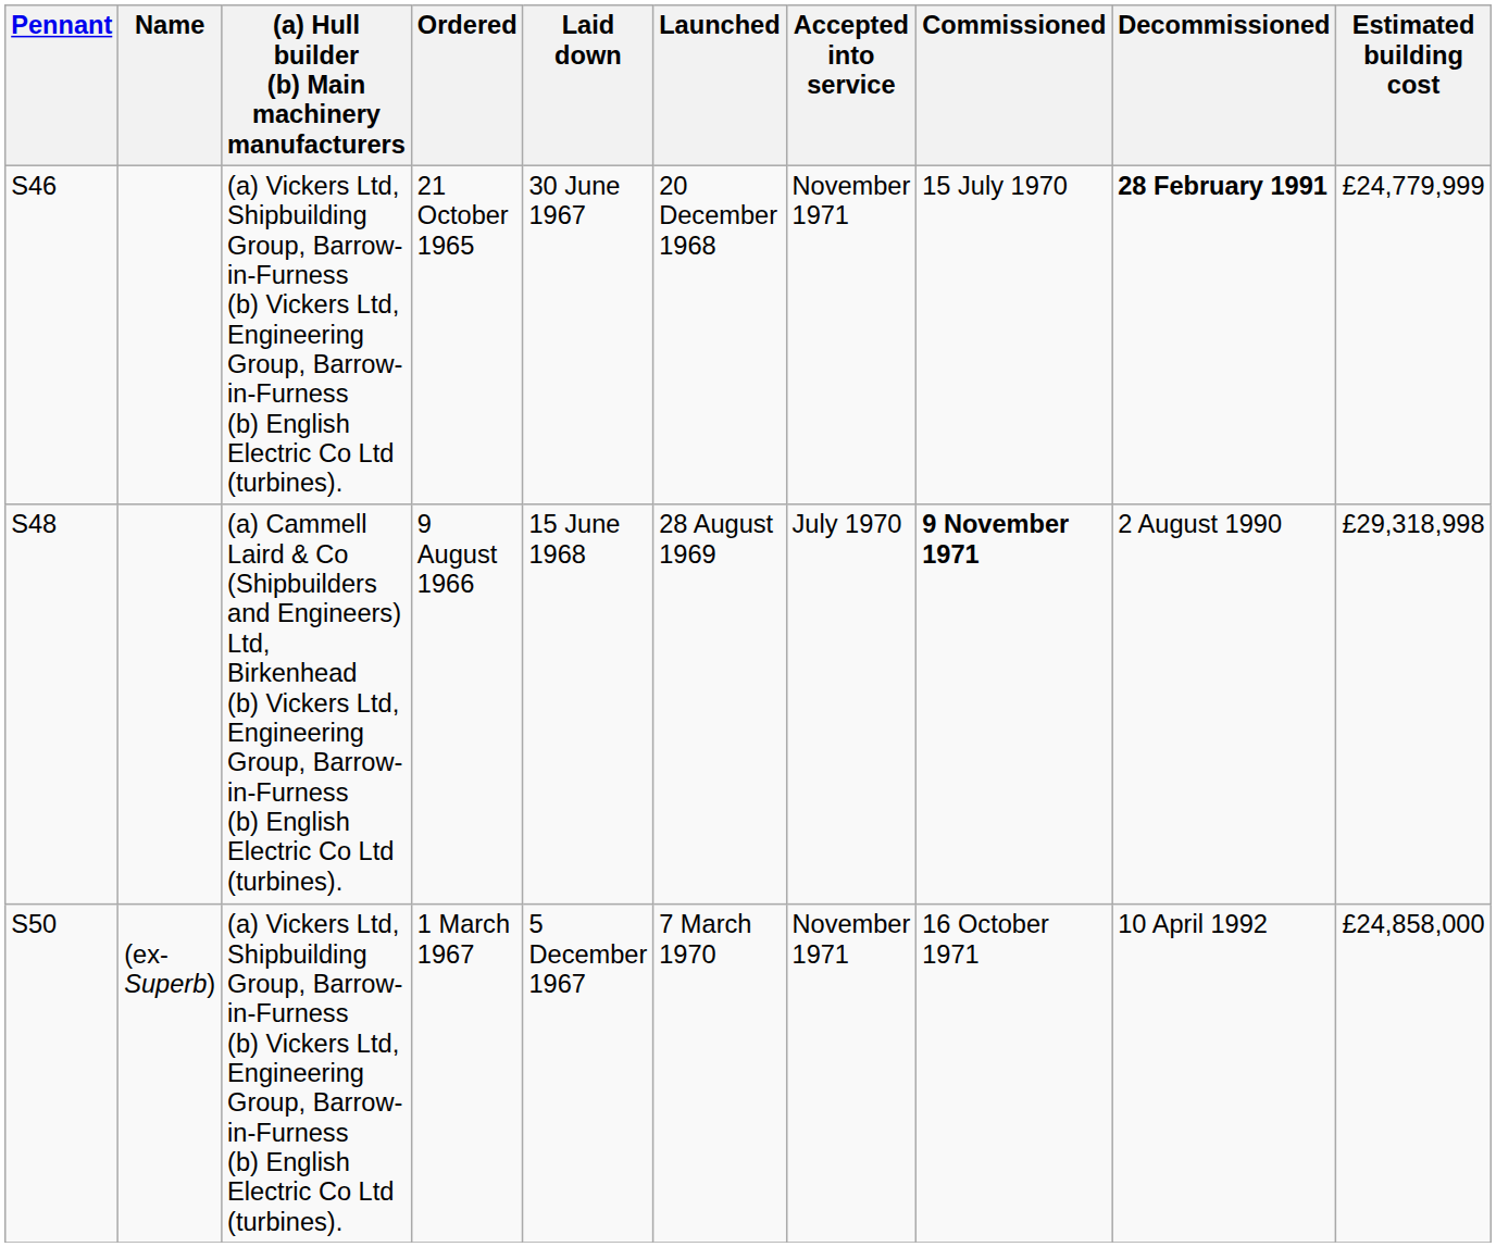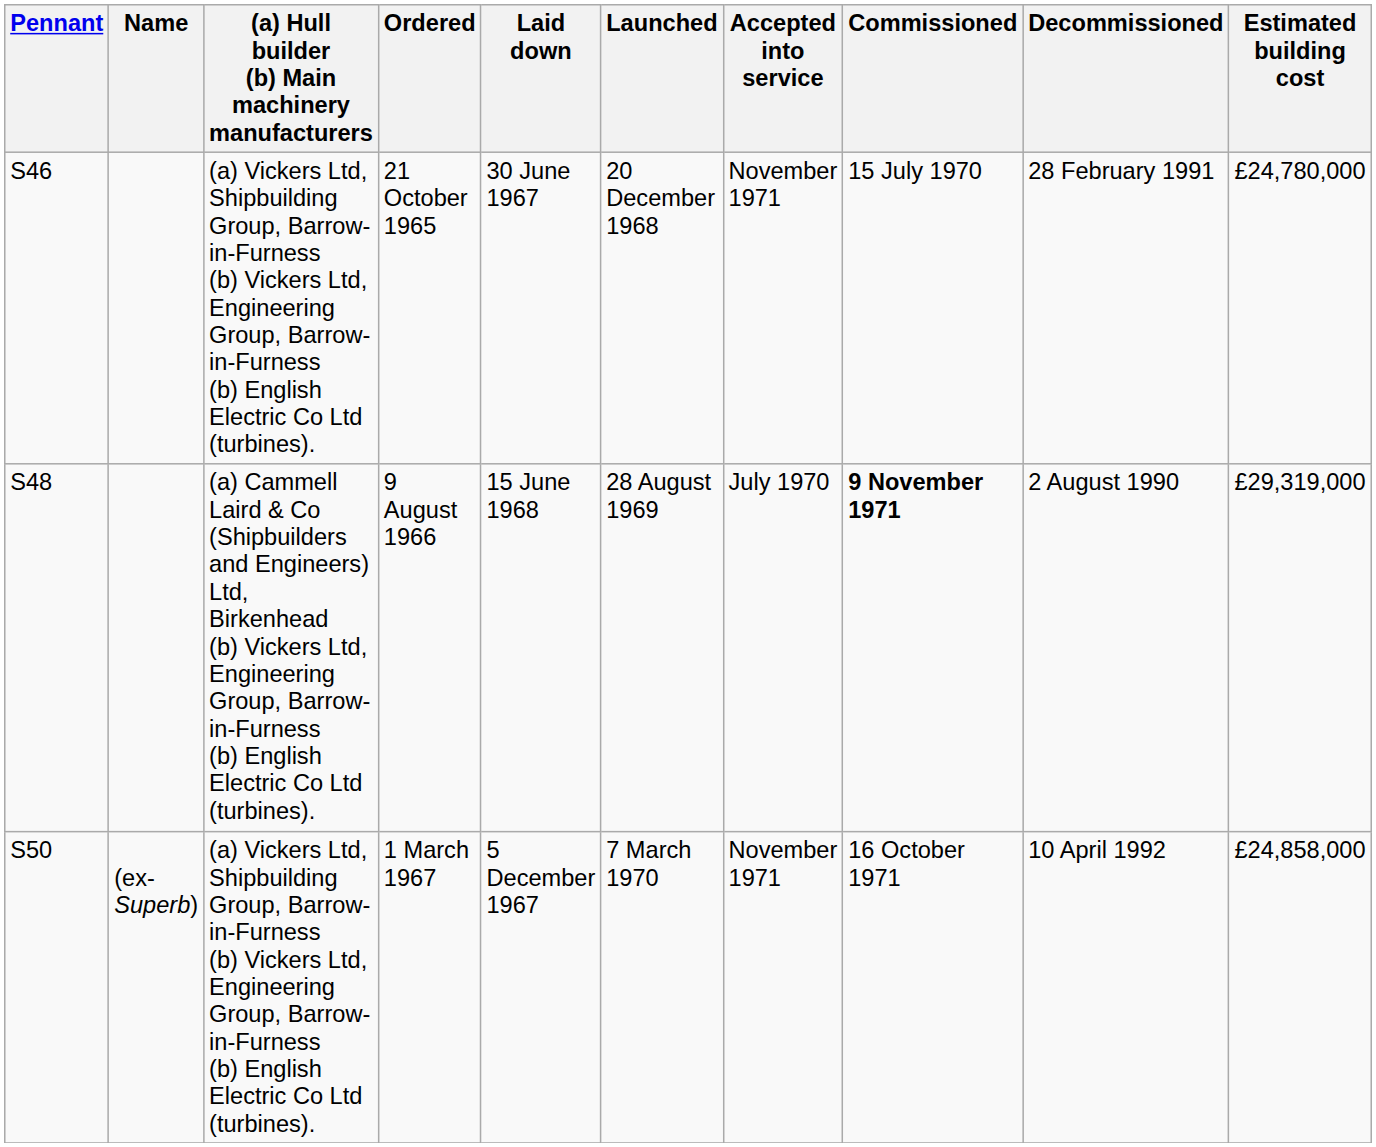21 October 1965 | Decommissioned: bold -> normal
21 October 1965 | Estimated building cost: £24,779,999 -> £24,780,000
9 August 1966 | Estimated building cost: £29,318,998 -> £29,319,000
